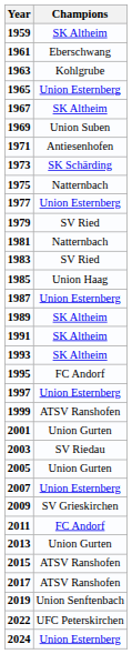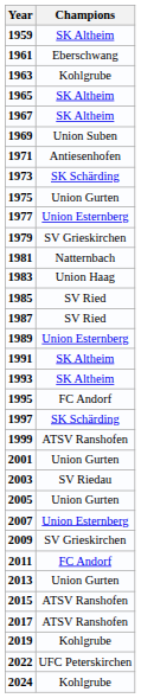1965 | Champions: Union Esternberg -> SK Altheim
1975 | Champions: Natternbach -> Union Gurten
1979 | Champions: SV Ried -> SV Grieskirchen
1983 | Champions: SV Ried -> Union Haag
1985 | Champions: Union Haag -> SV Ried
1987 | Champions: Union Esternberg -> SV Ried
1989 | Champions: SK Altheim -> Union Esternberg
1997 | Champions: Union Esternberg -> SK Schärding
2019 | Champions: Union Senftenbach -> Kohlgrube
2024 | Champions: Union Esternberg -> Kohlgrube
